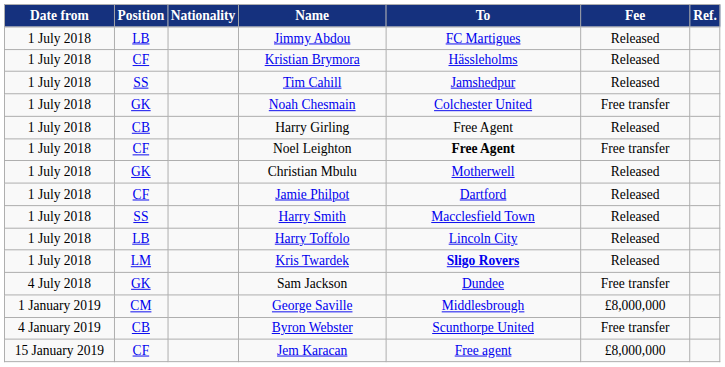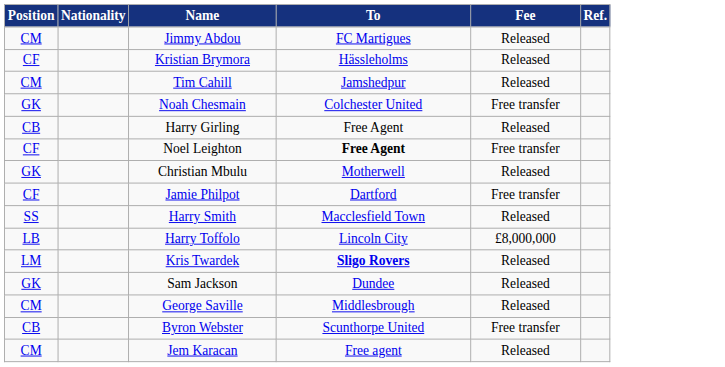- column: Date from | 1 July 2018 | 1 July 2018 | 1 July 2018 | 1 July 2018 | 1 July 2018 | 1 July 2018 | 1 July 2018 | 1 July 2018 | 1 July 2018 | 1 July 2018 | 1 July 2018 | 4 July 2018 | 1 January 2019 | 4 January 2019 | 15 January 2019
Jimmy Abdou | Position: LB -> CM
Tim Cahill | Position: SS -> CM
Jamie Philpot | Fee: Released -> Free transfer
Harry Toffolo | Fee: Released -> £8,000,000
Sam Jackson | Fee: Free transfer -> Released
George Saville | Fee: £8,000,000 -> Released
Jem Karacan | Position: CF -> CM
Jem Karacan | Fee: £8,000,000 -> Released
